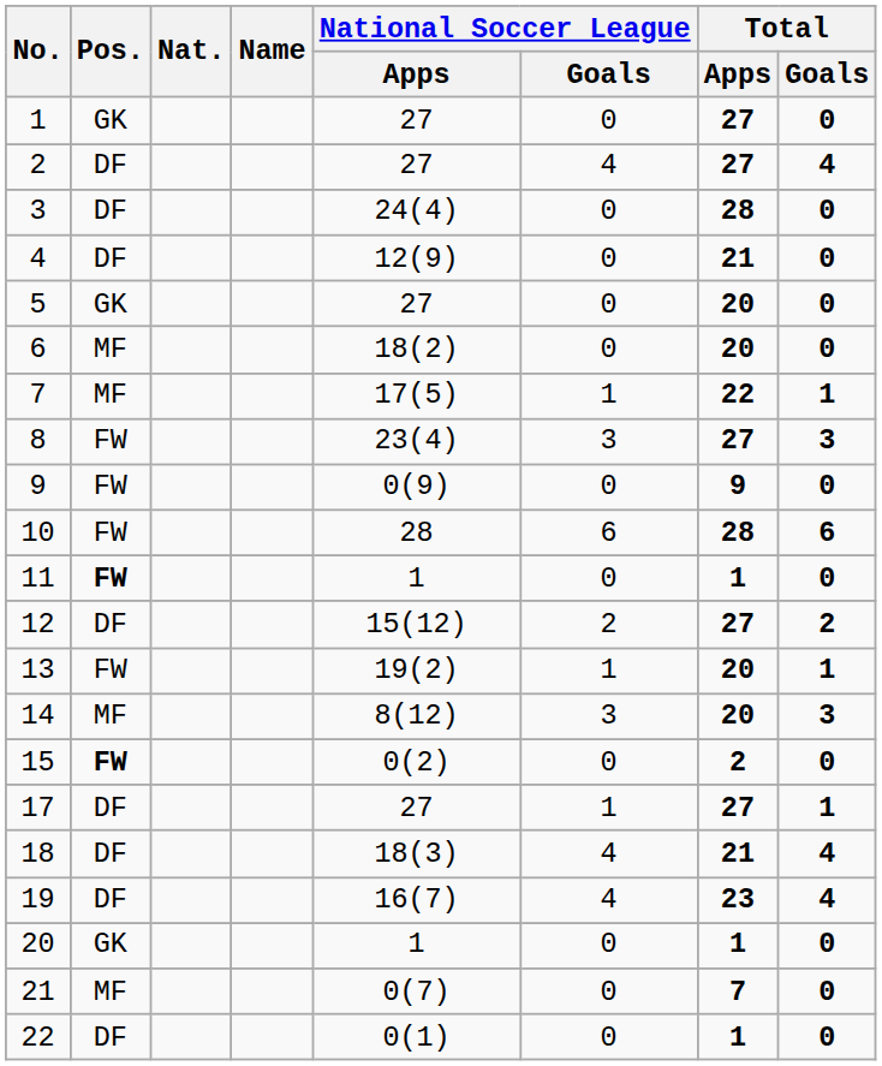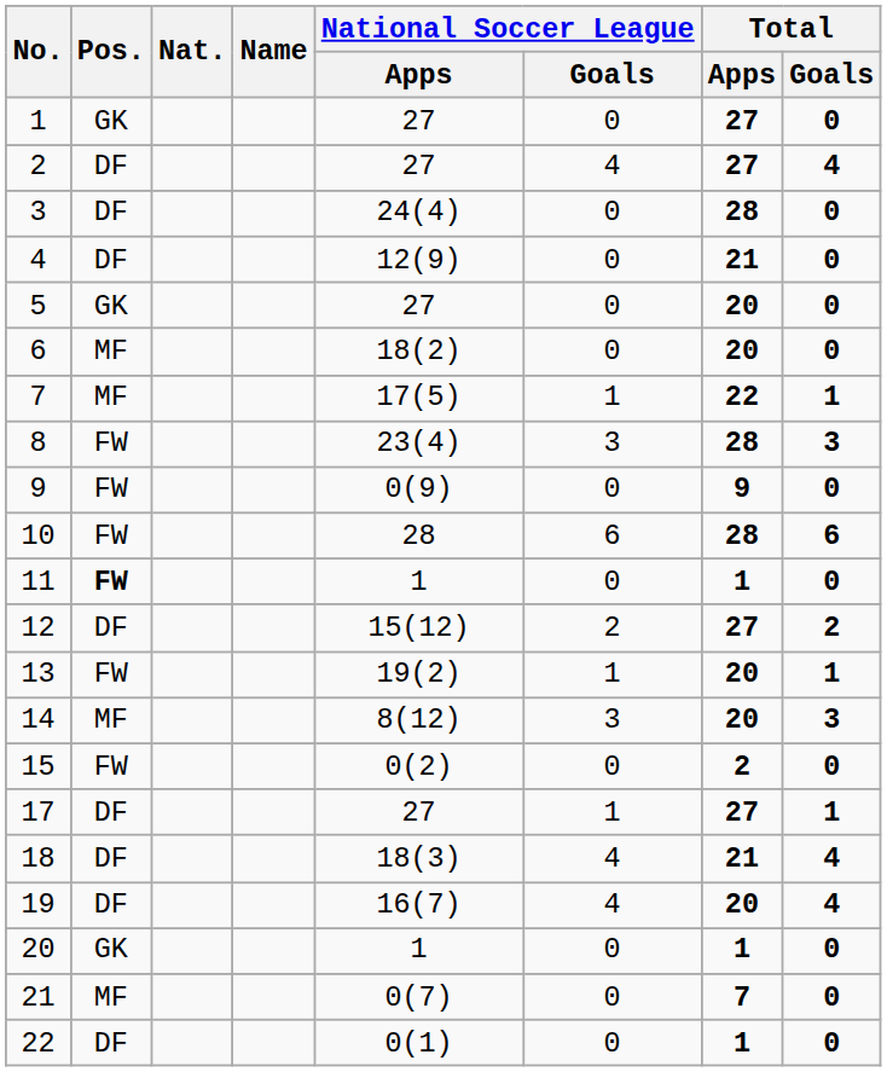8 | Total / Apps: 27 -> 28
15 | Pos.: bold -> normal
19 | Total / Apps: 23 -> 20
